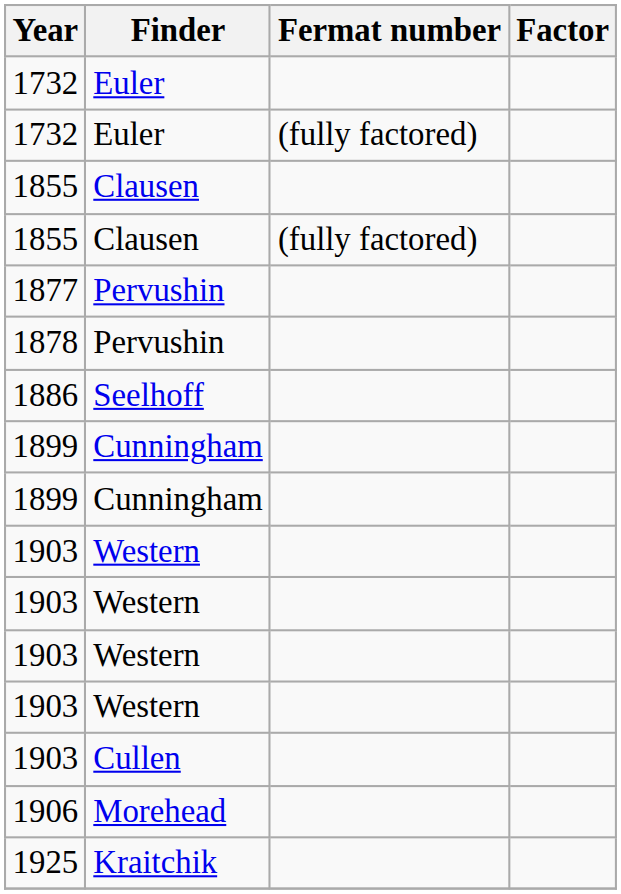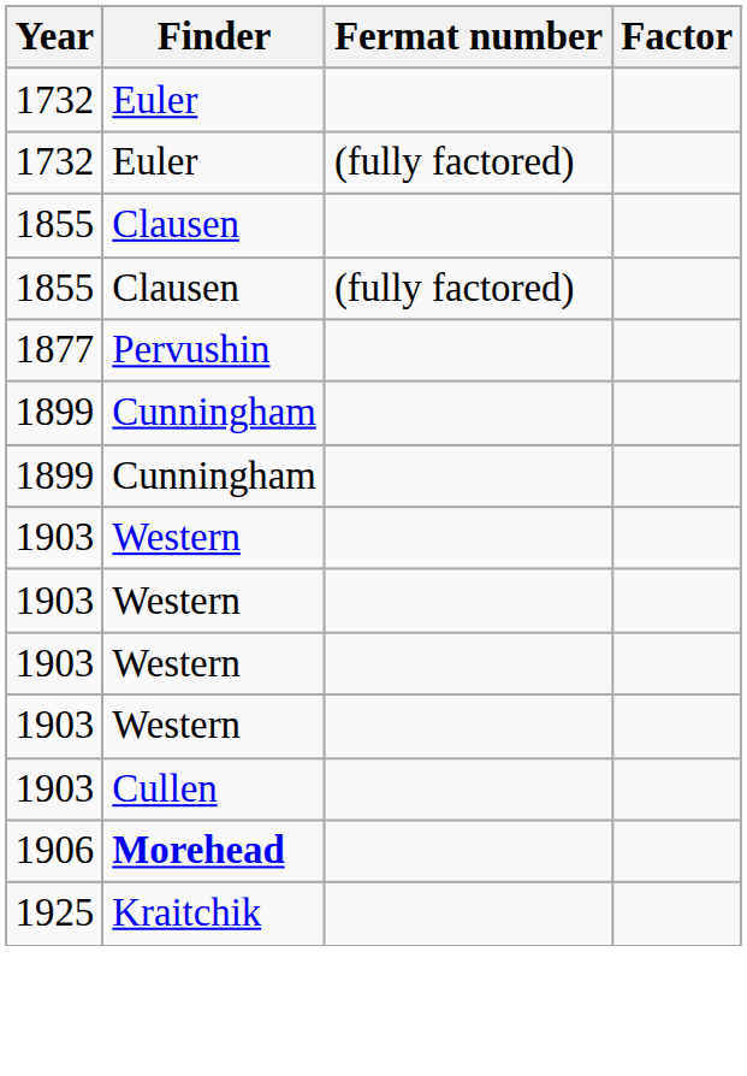- row: 1878 | Pervushin
- row: 1886 | Seelhoff
1906 | Finder: normal -> bold
